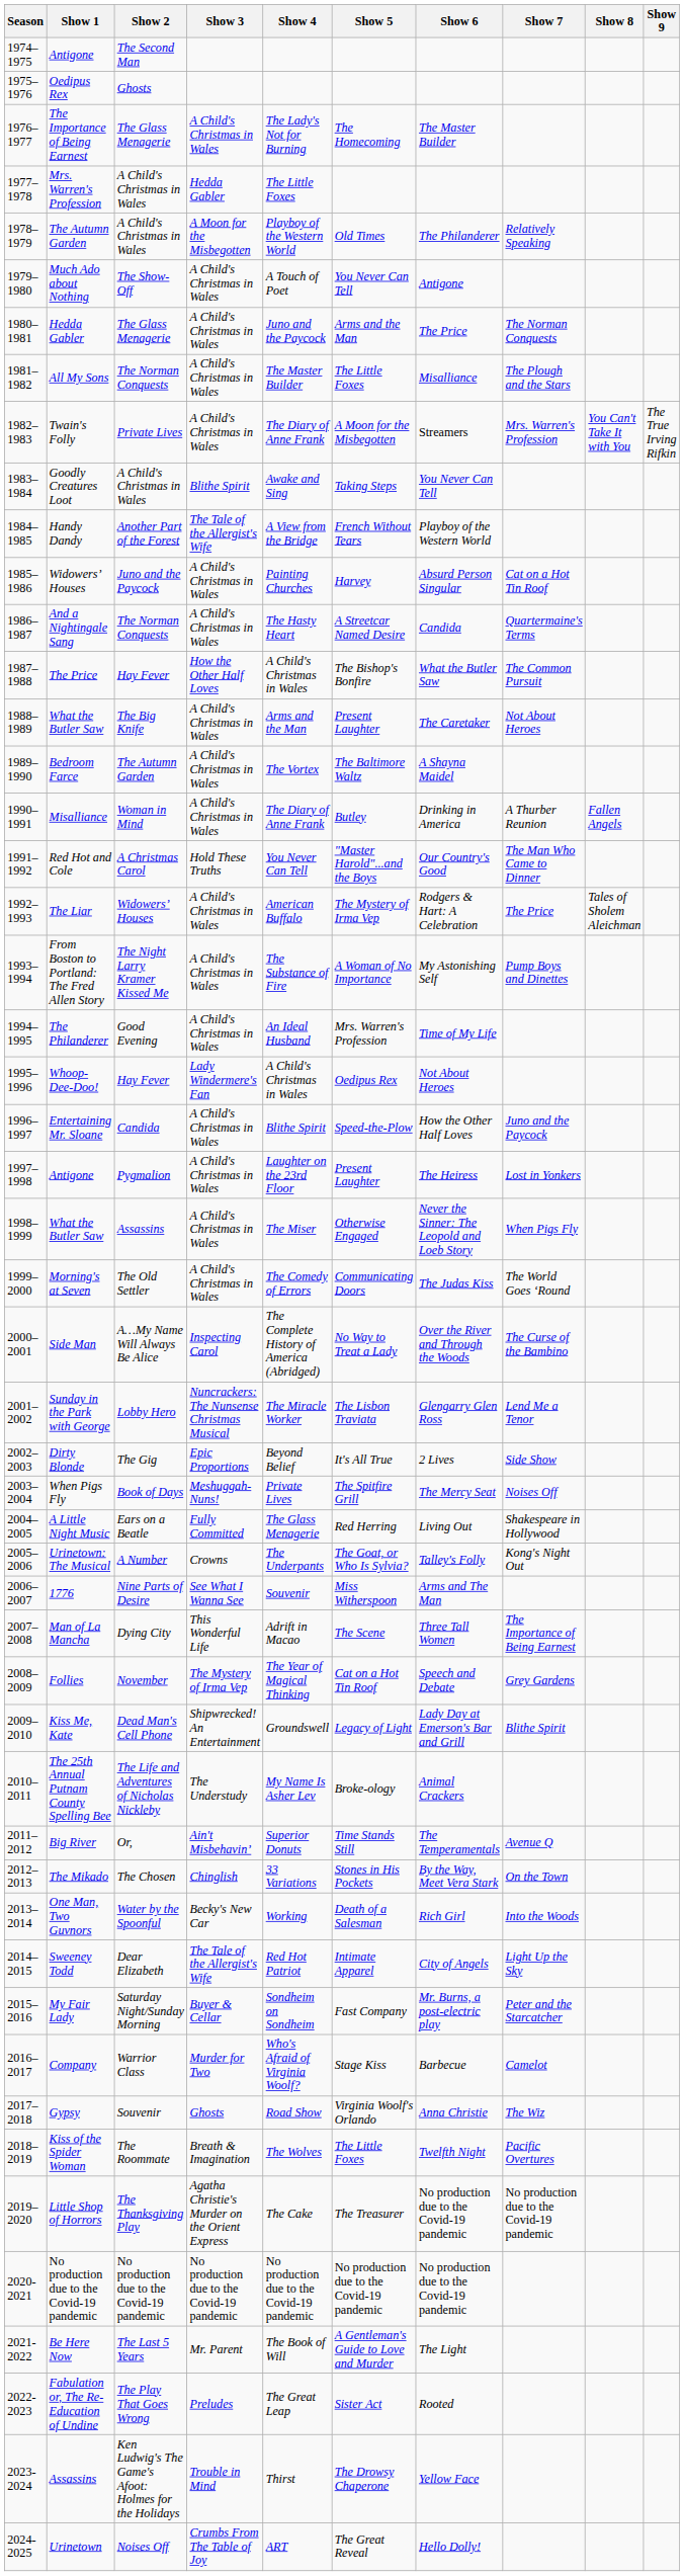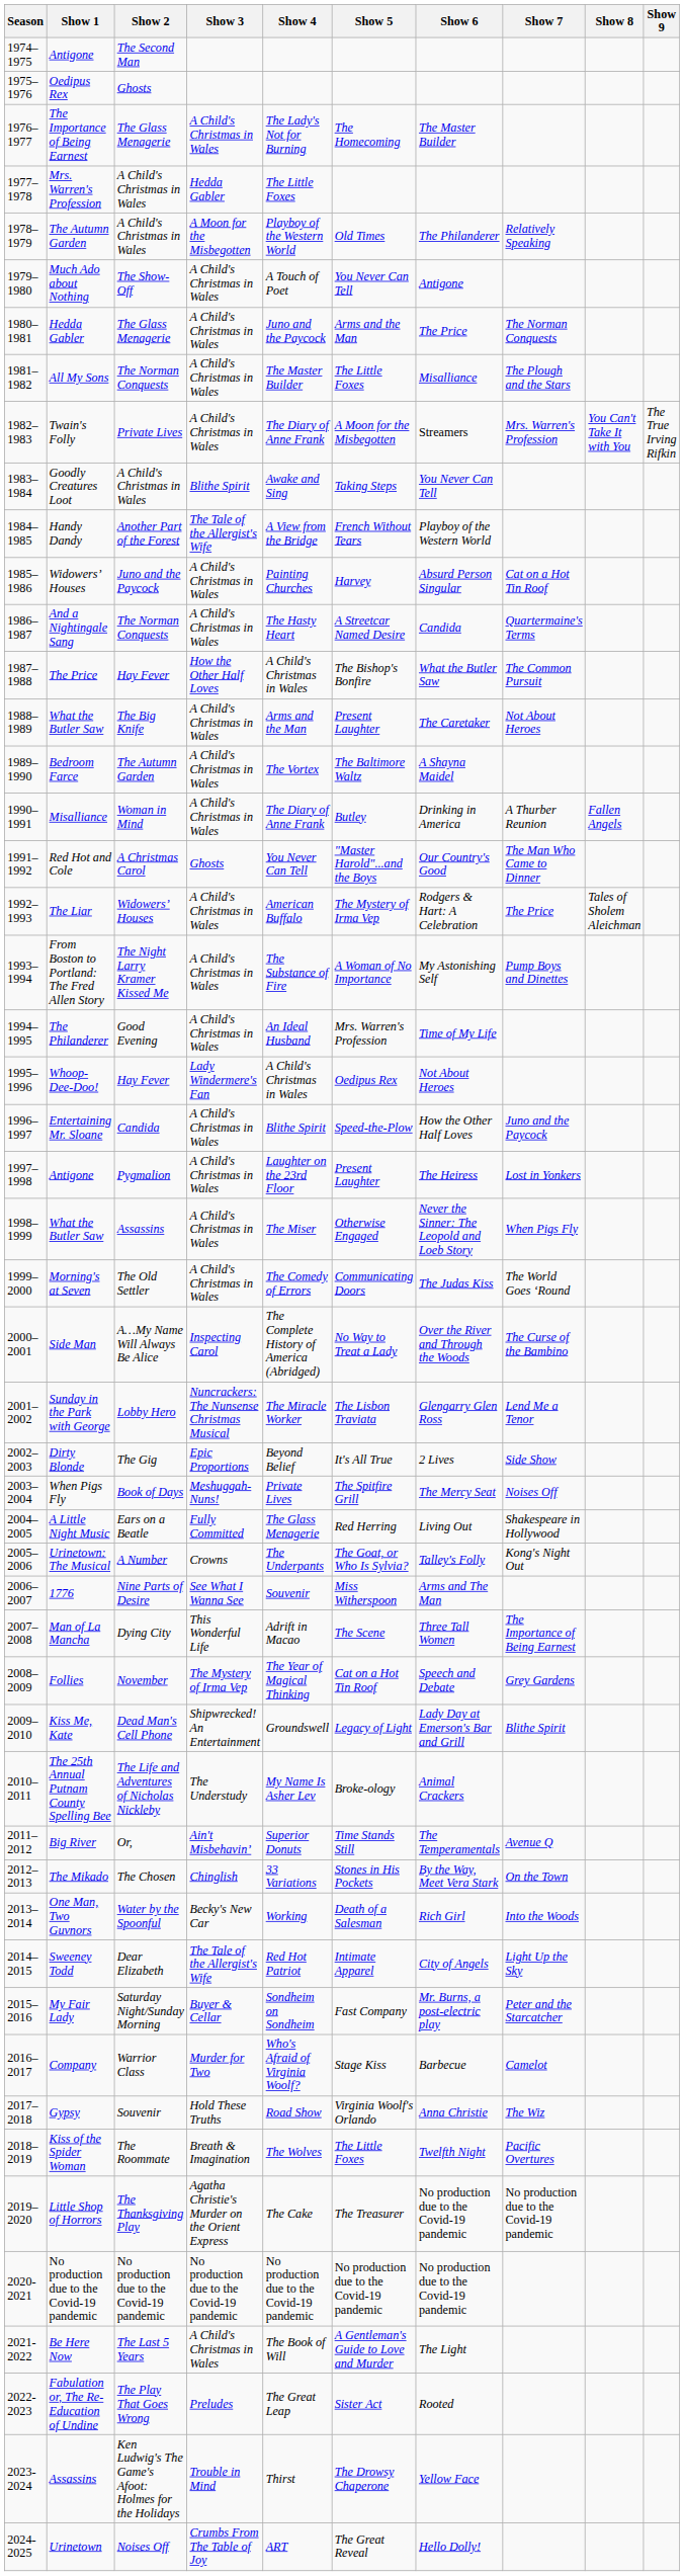Red Hot and Cole | Show 3: Hold These Truths -> Ghosts
Gypsy | Show 3: Ghosts -> Hold These Truths
Be Here Now | Show 3: Mr. Parent -> A Child's Christmas in Wales
